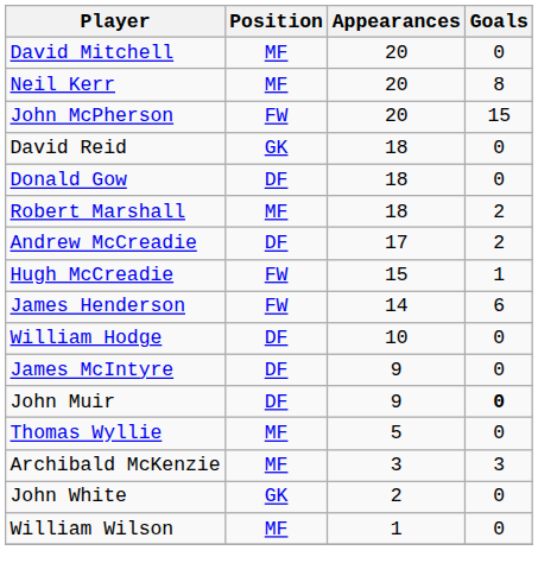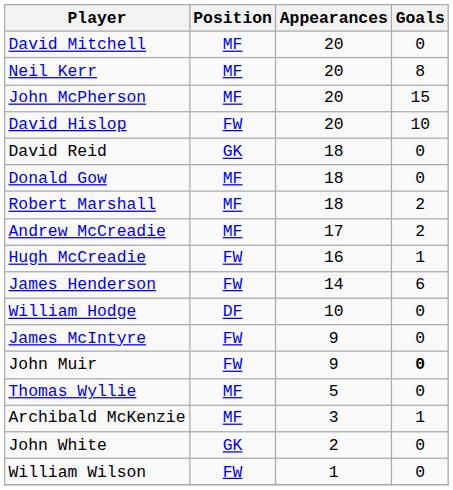John McPherson | Position: FW -> MF
+ row: David Hislop | FW | 20 | 10
Donald Gow | Position: DF -> MF
Andrew McCreadie | Position: DF -> MF
Hugh McCreadie | Appearances: 15 -> 16
James McIntyre | Position: DF -> FW
John Muir | Position: DF -> FW
Archibald McKenzie | Goals: 3 -> 1
William Wilson | Position: MF -> FW
